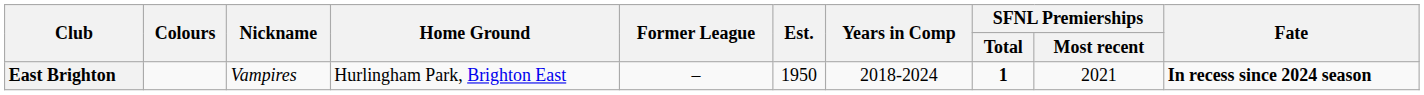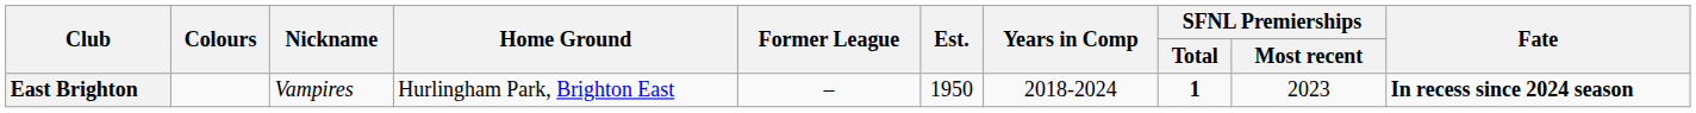East Brighton | SFNL Premierships / Most recent: 2021 -> 2023
